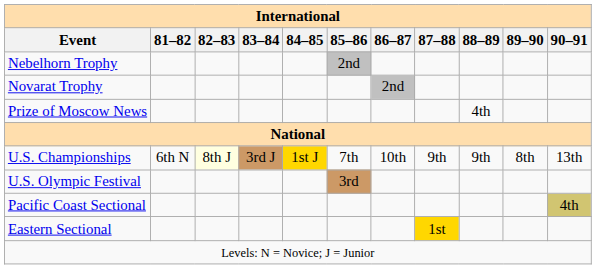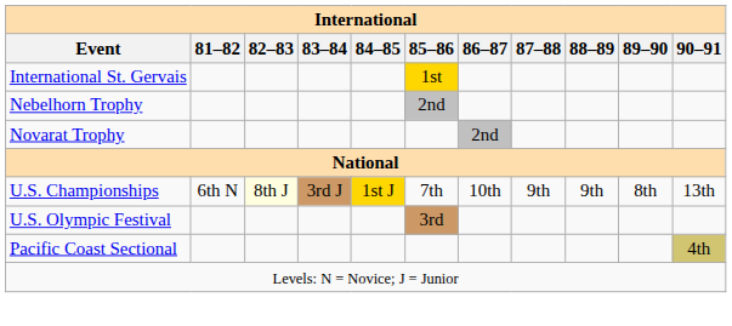+ row: International St. Gervais | 1st
- row: Prize of Moscow News | 4th
- row: Eastern Sectional | 1st
